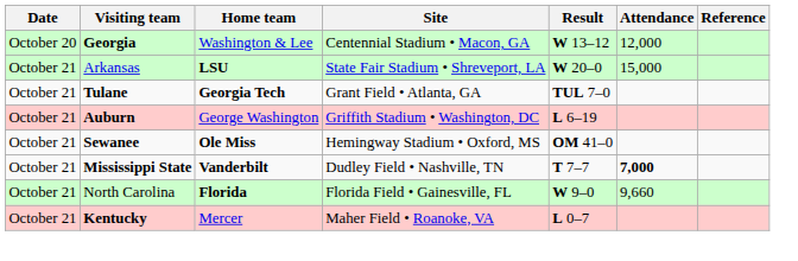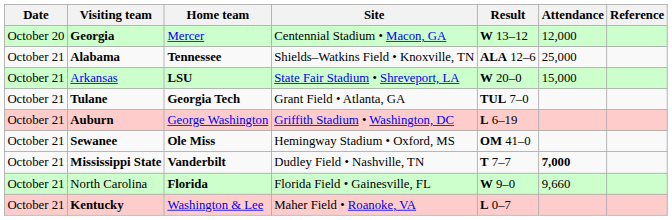Georgia | Home team: Washington & Lee -> Mercer
+ row: October 21 | Alabama | Tennessee | Shields–Watkins Field • Knoxville, TN | ALA 12–6 | 25,000
Kentucky | Home team: Mercer -> Washington & Lee
